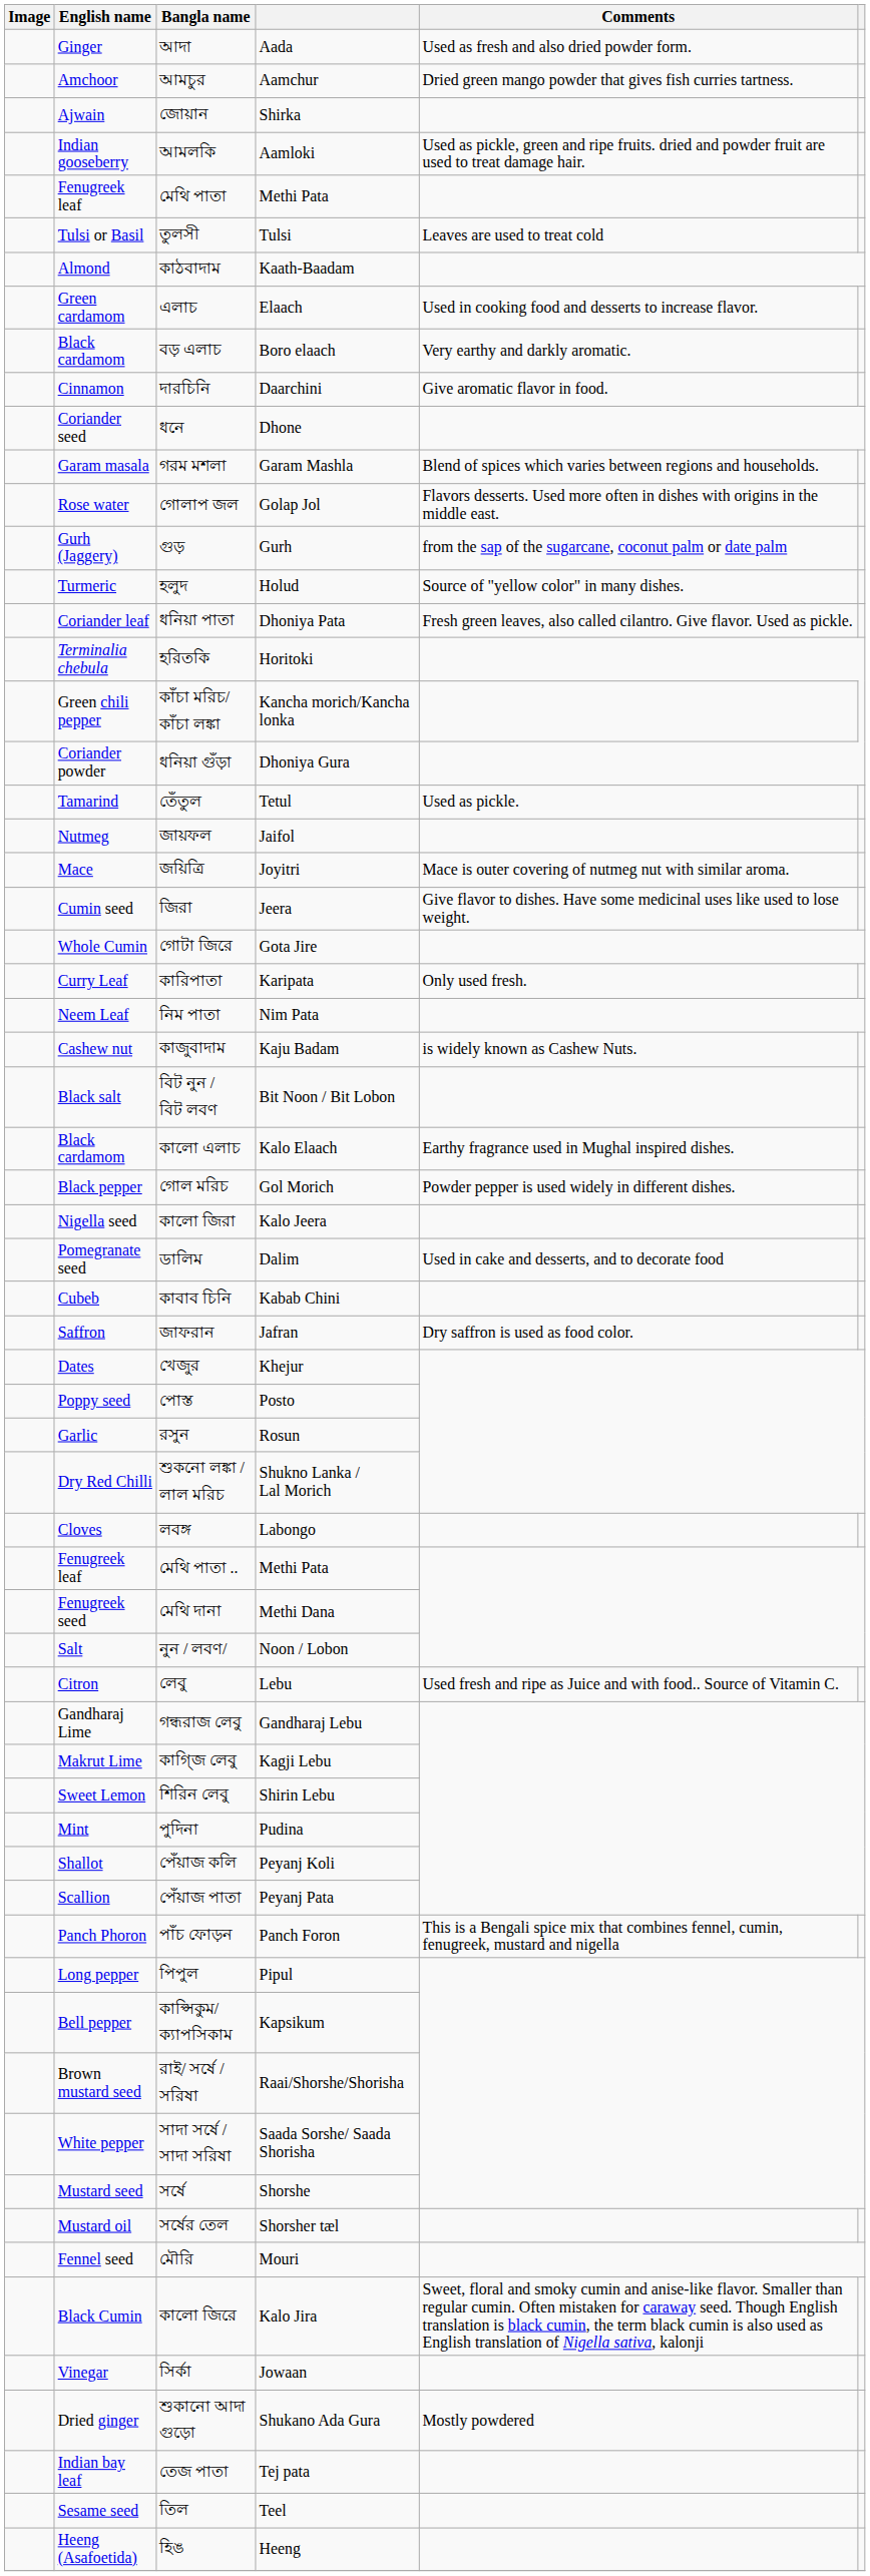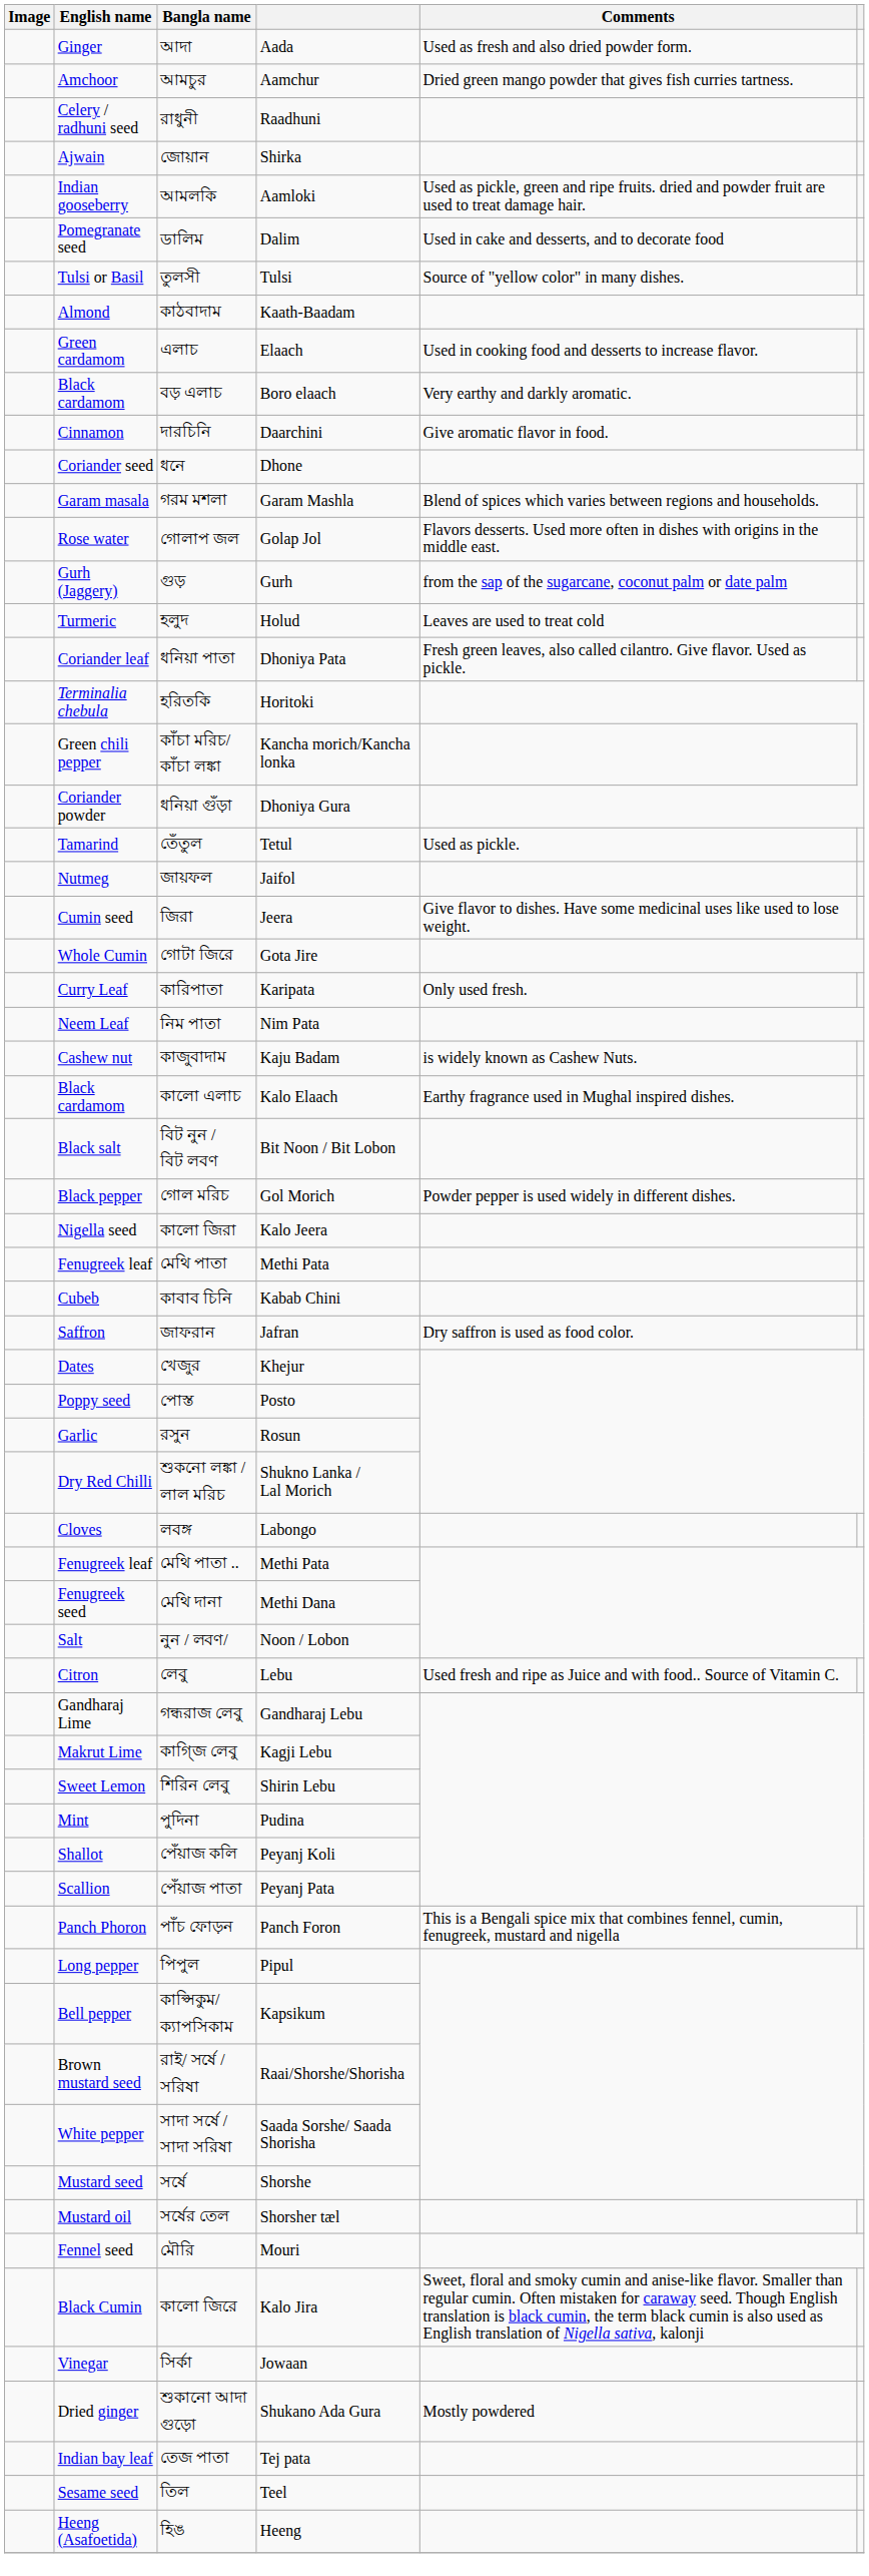+ row: Celery / radhuni seed | রাধুনী | Raadhuni
rows swapped: ডালিম <-> মেথি পাতা
তুলসী | Comments: Leaves are used to treat cold -> Source of "yellow color" in many dishes.
হলুদ | Comments: Source of "yellow color" in many dishes. -> Leaves are used to treat cold
- row: Mace | জয়িত্রি | Joyitri | Mace is outer covering of nutmeg nut with similar aroma.
rows swapped: বিট নুন / বিট লবণ <-> কালো এলাচ
